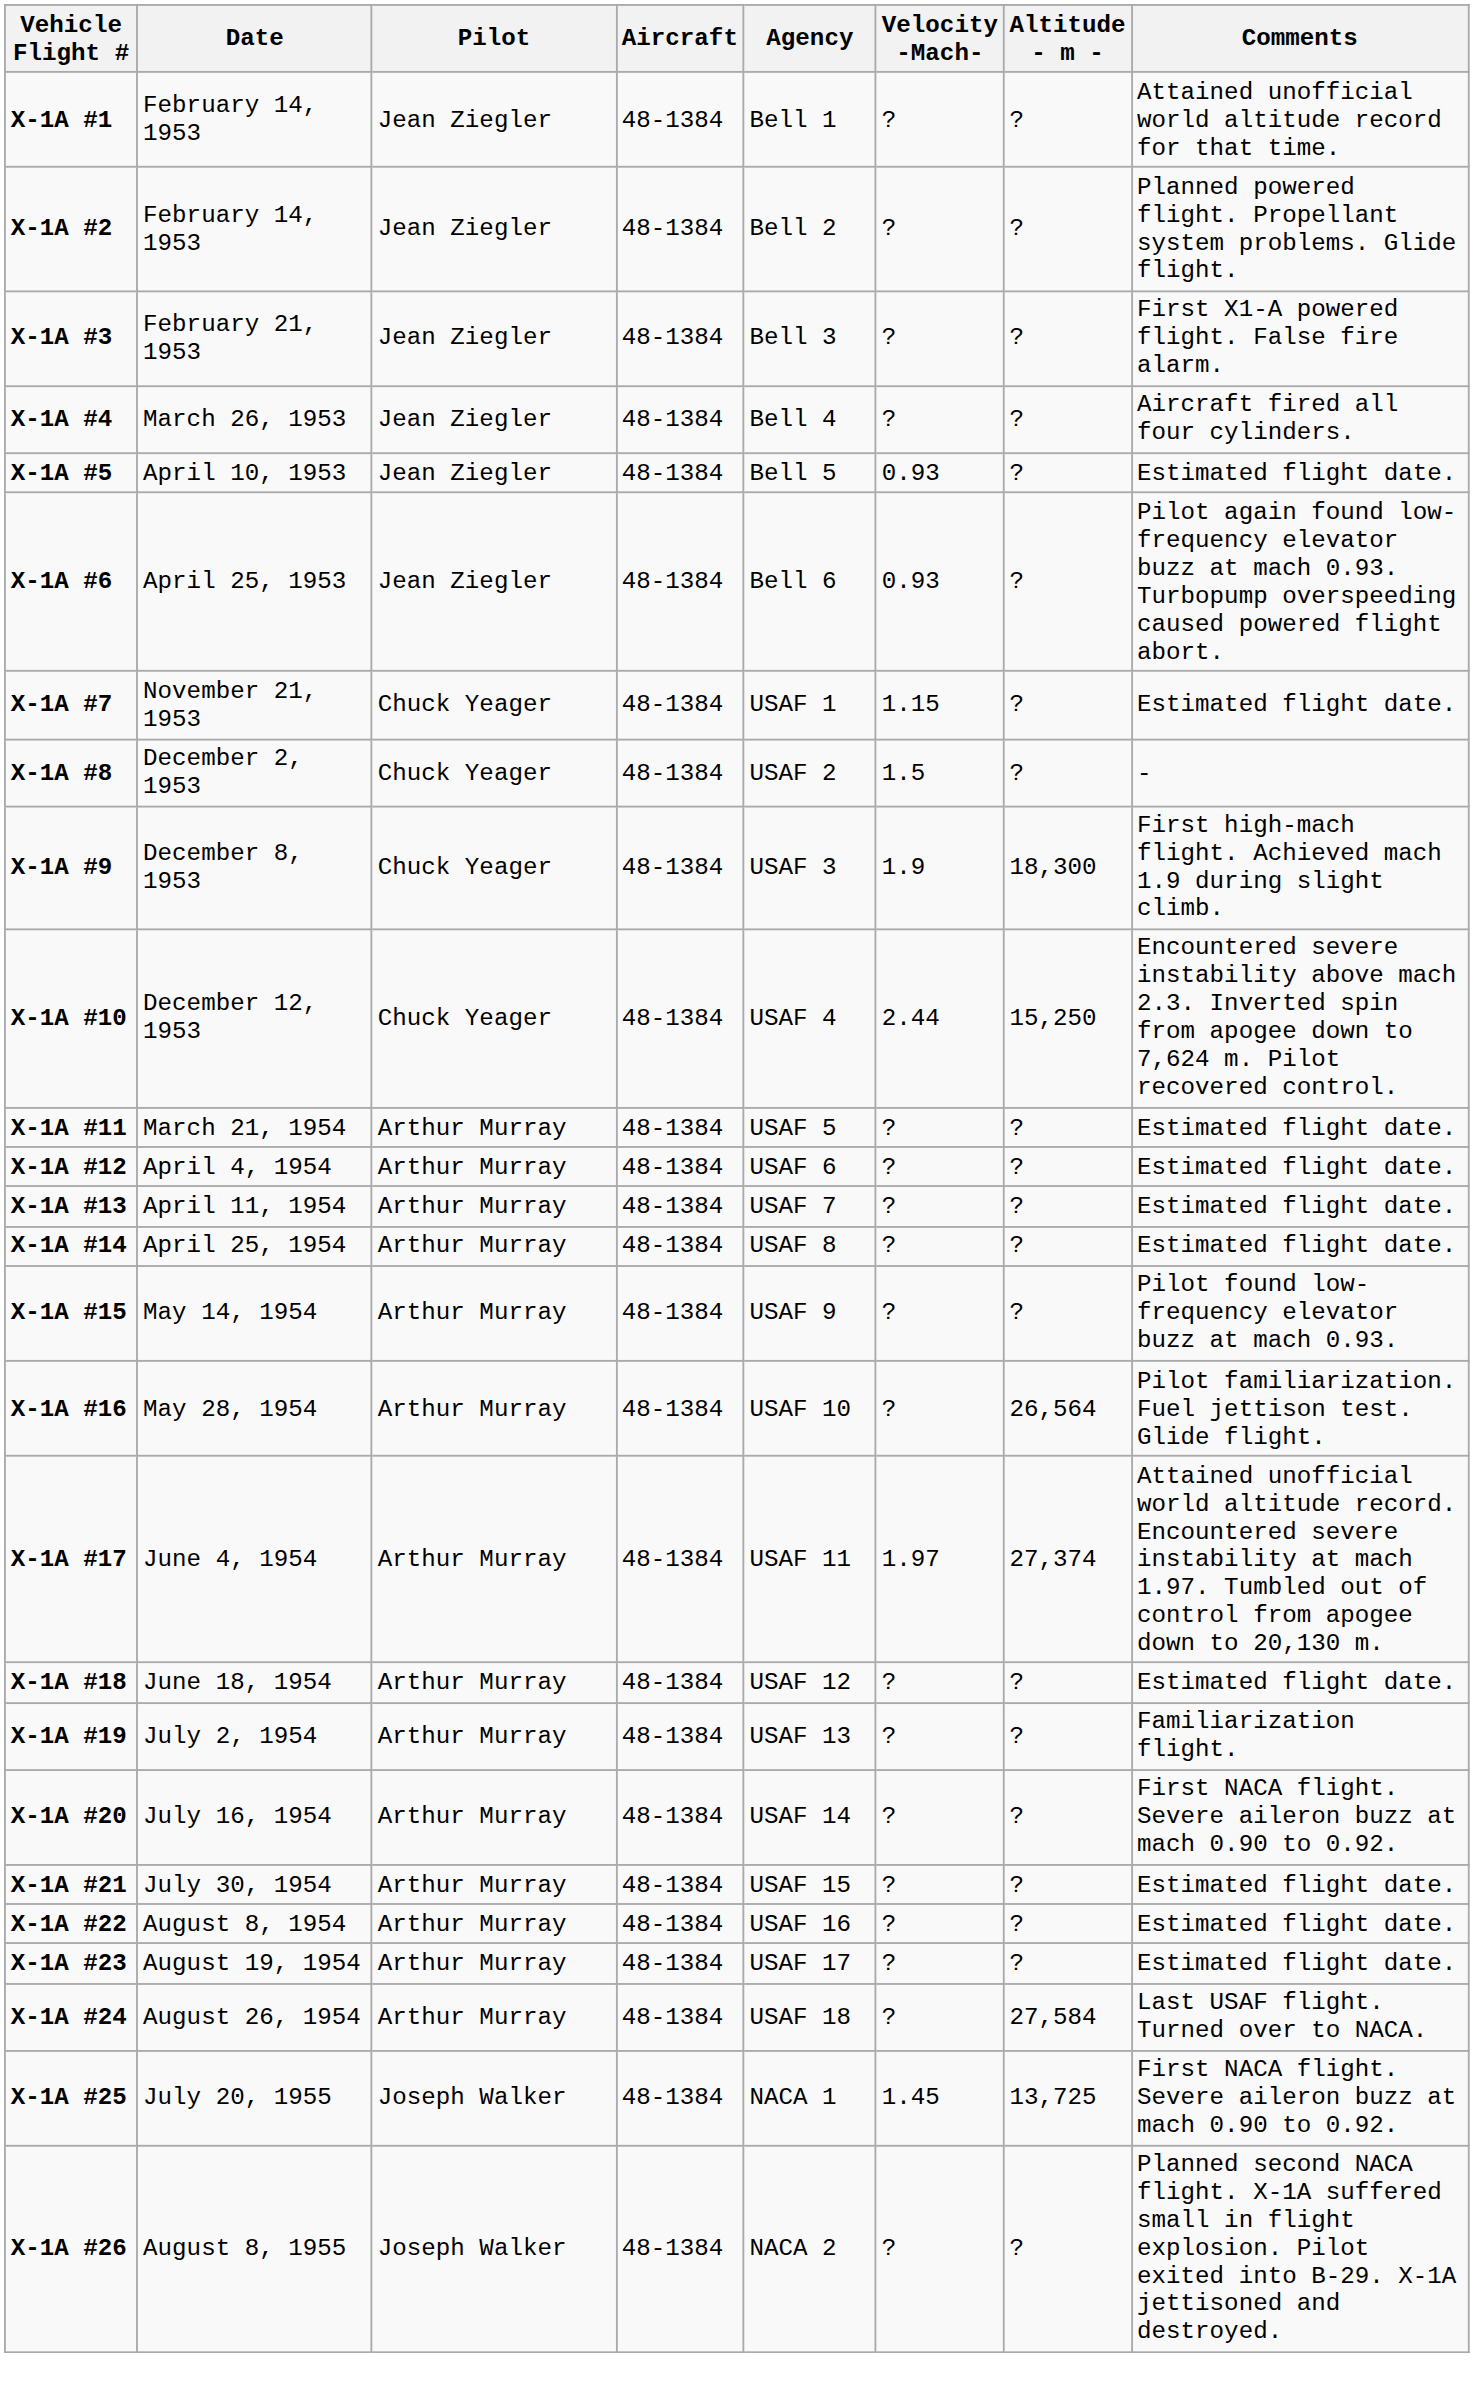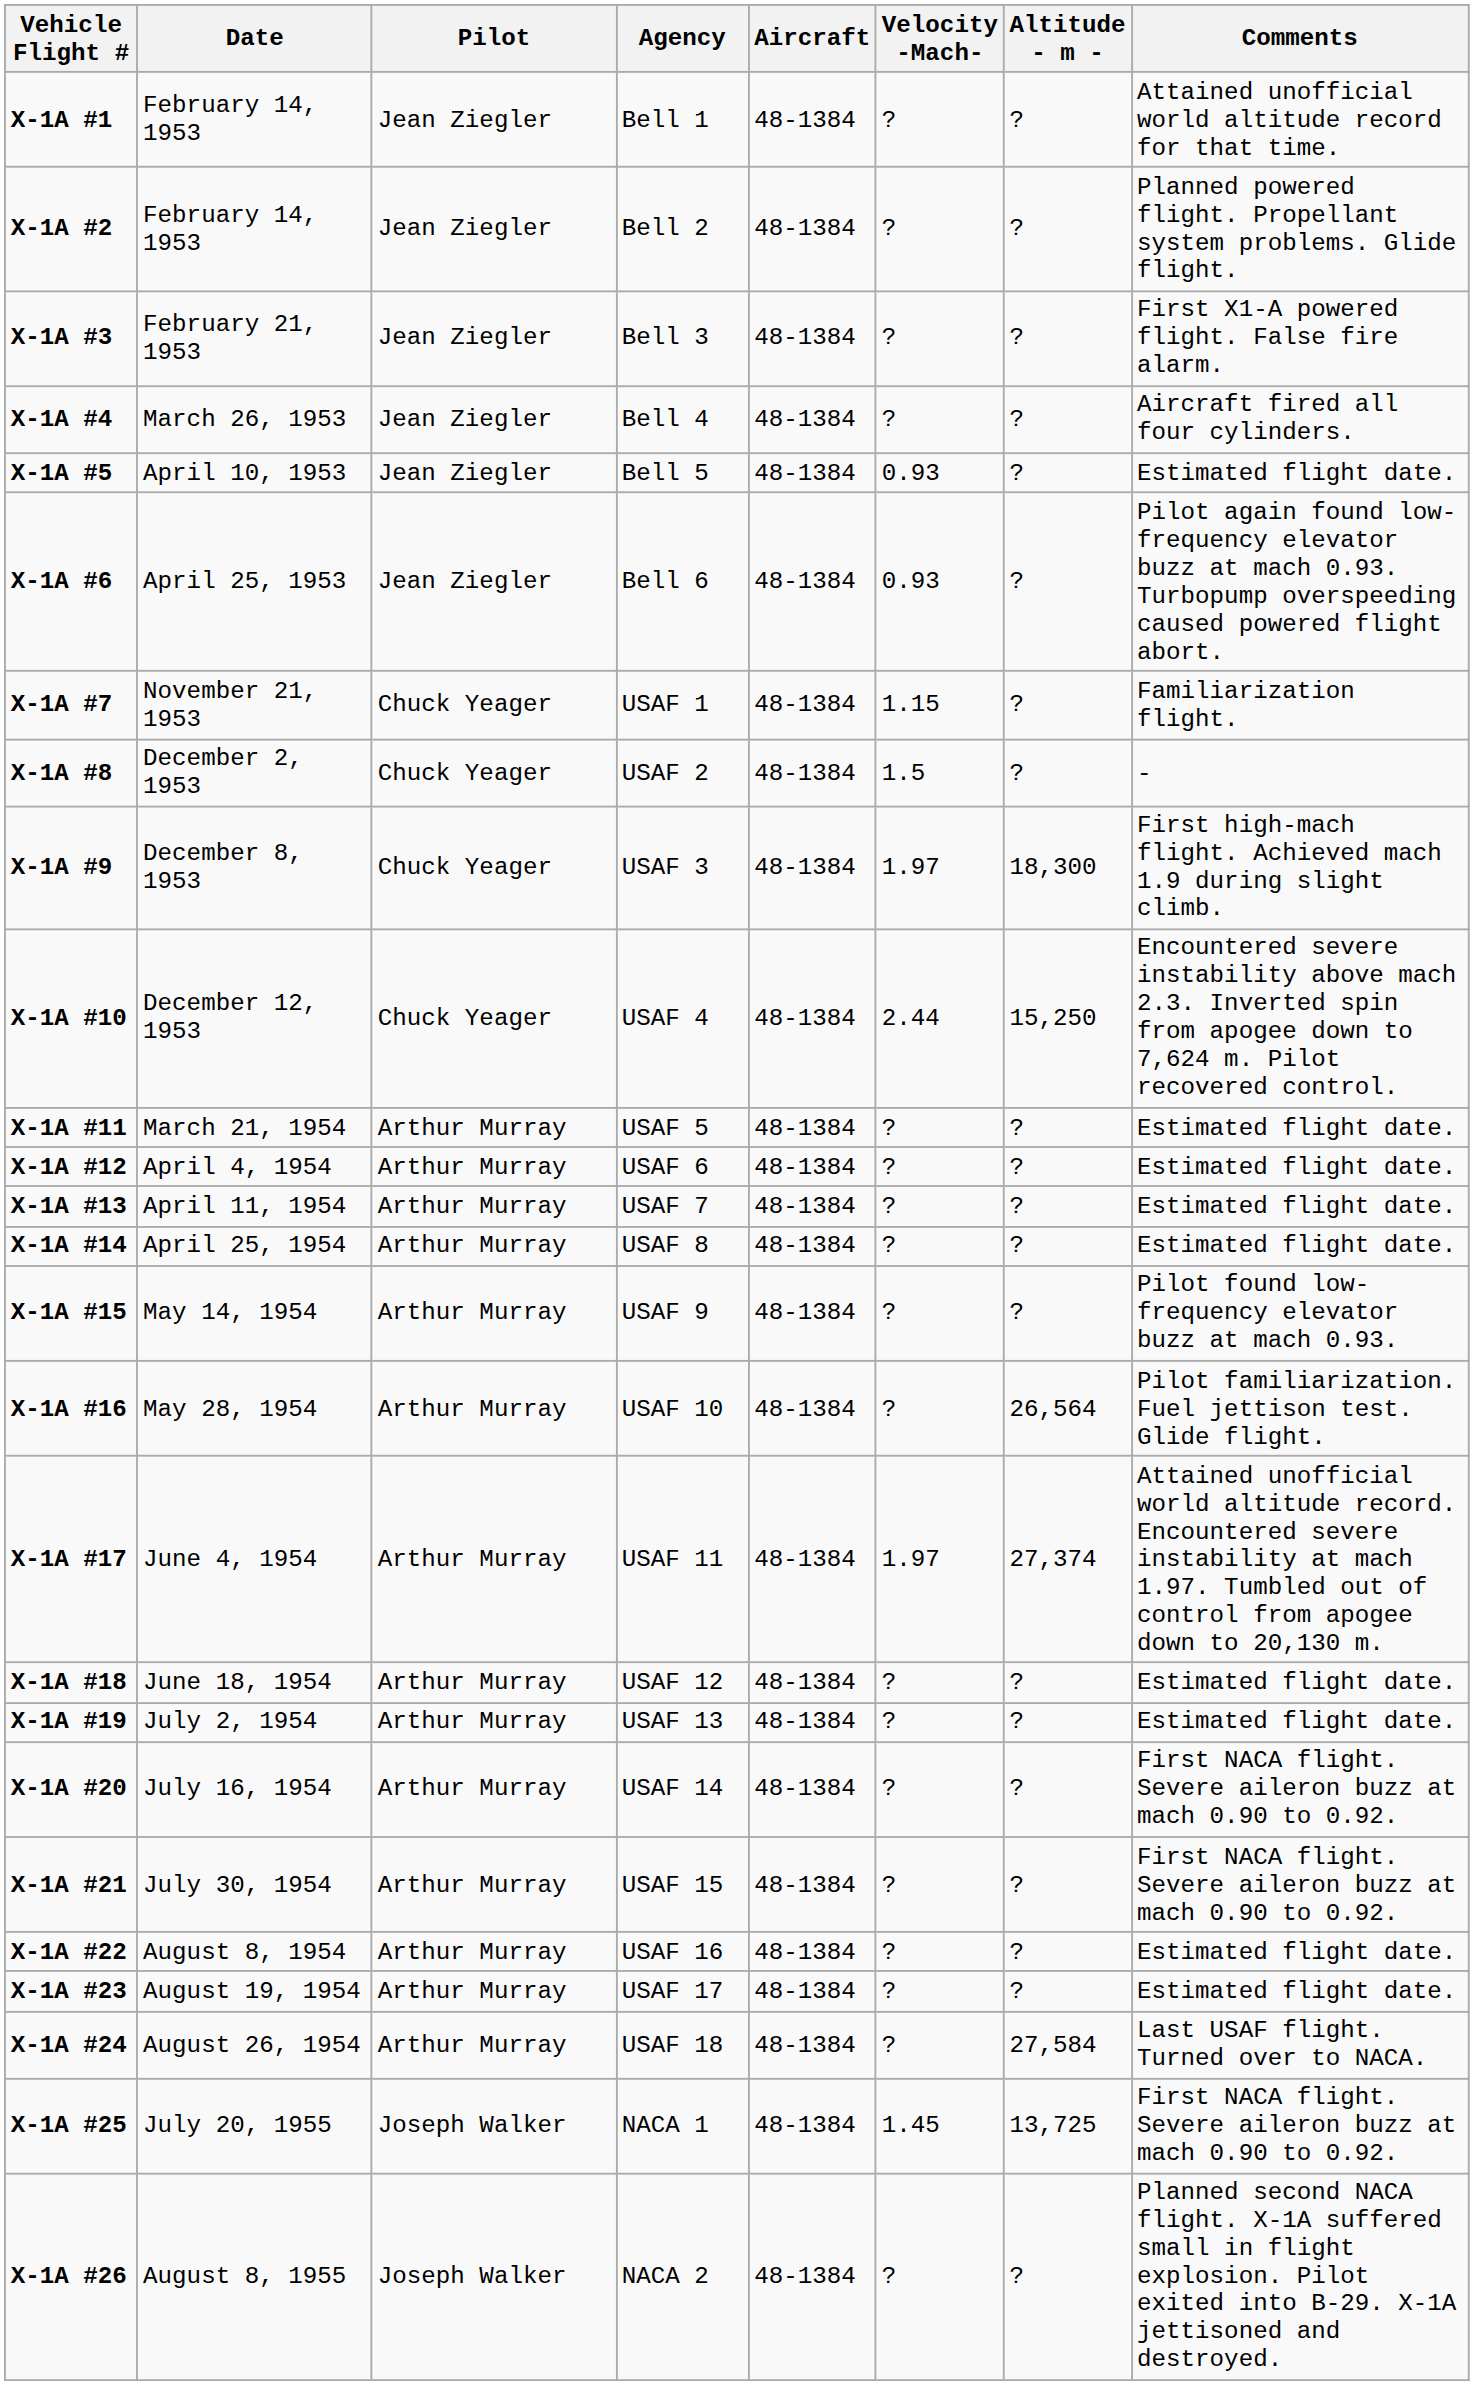columns swapped: Aircraft <-> Agency
X-1A #7 | Comments: Estimated flight date. -> Familiarization flight.
X-1A #9 | Velocity -Mach-: 1.9 -> 1.97
X-1A #19 | Comments: Familiarization flight. -> Estimated flight date.
X-1A #21 | Comments: Estimated flight date. -> First NACA flight. Severe aileron buzz at mach 0.90 to 0.92.
